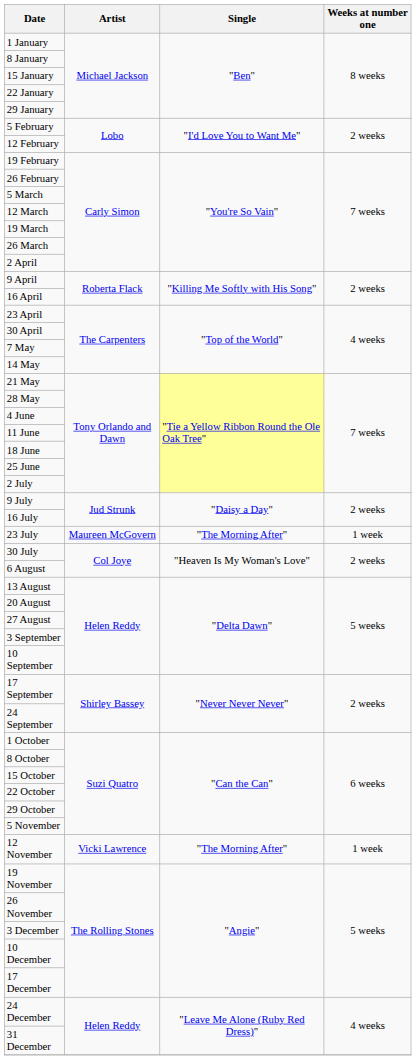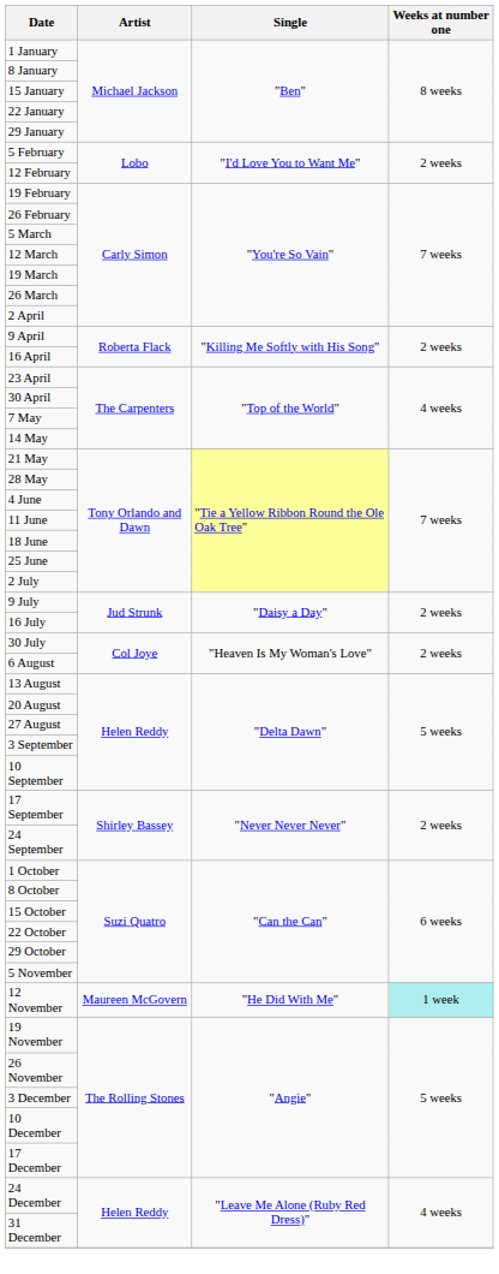- row: 23 July | Maureen McGovern | "The Morning After" | 1 week
12 November | Artist: Vicki Lawrence -> Maureen McGovern
12 November | Single: "The Morning After" -> "He Did With Me"
12 November | Weeks at number one: no background -> paleturquoise background
